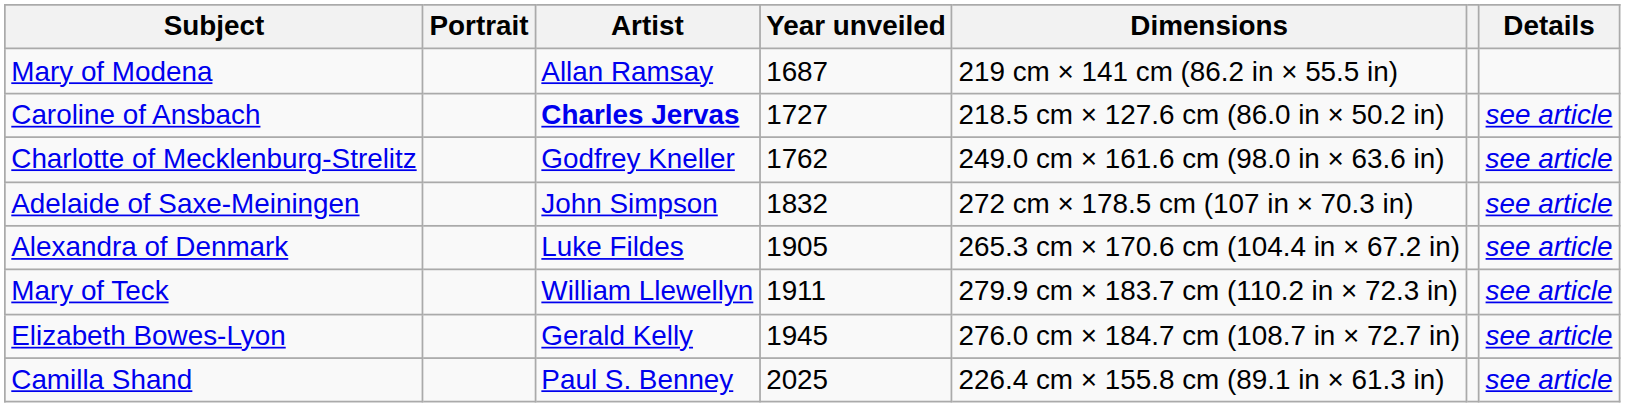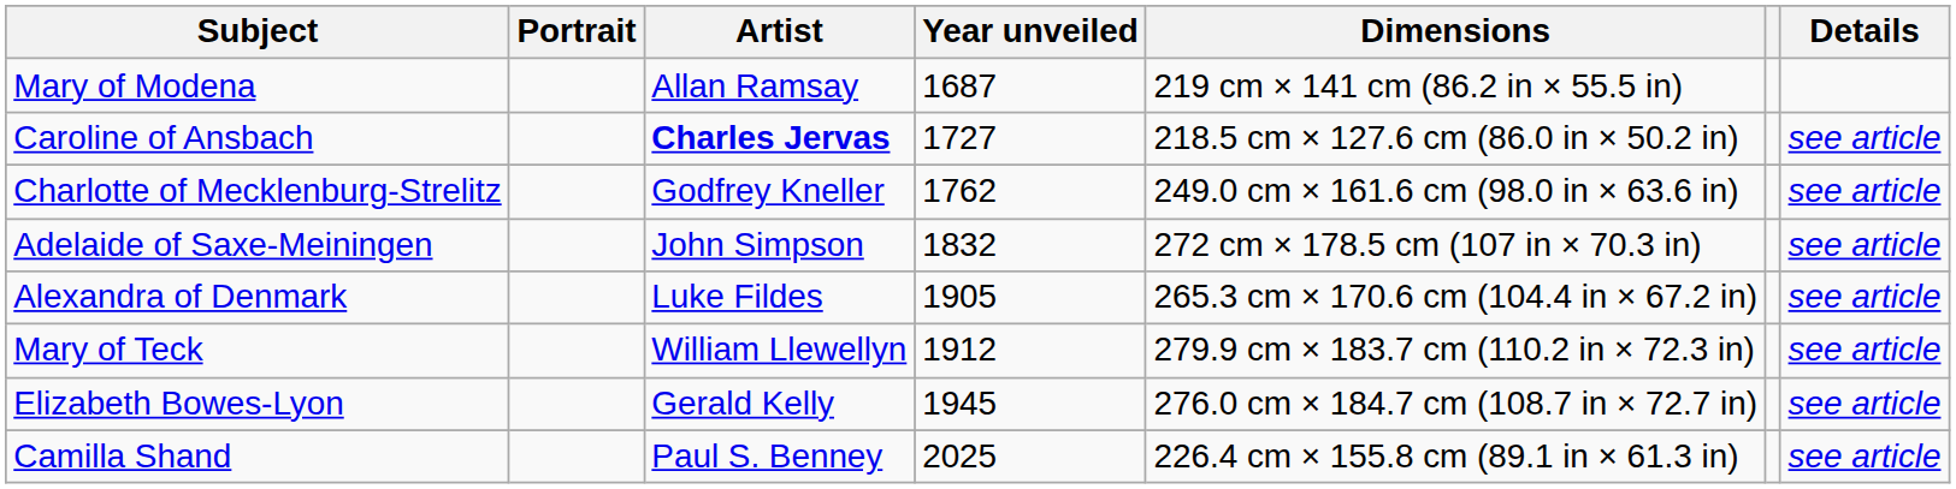Mary of Teck | Year unveiled: 1911 -> 1912
